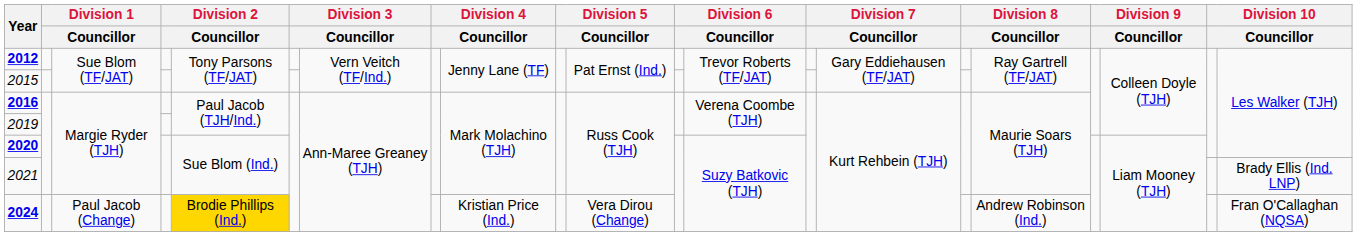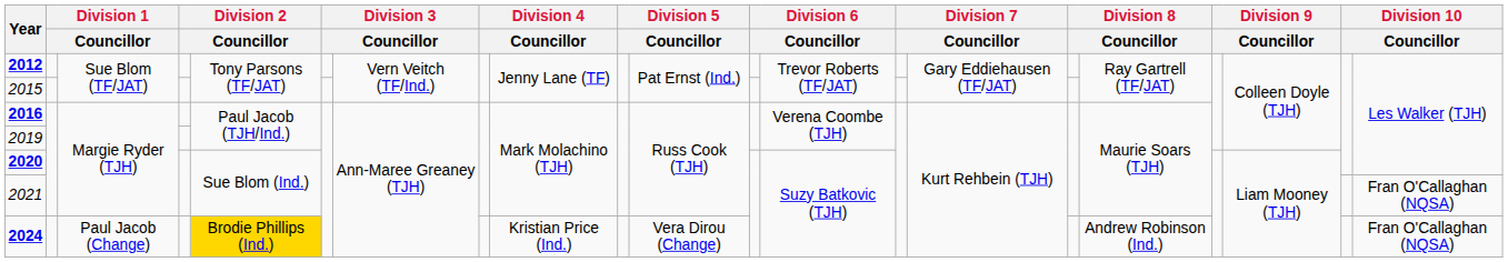2021 | column 21: Brady Ellis (Ind. LNP) -> Fran O'Callaghan (NQSA)
